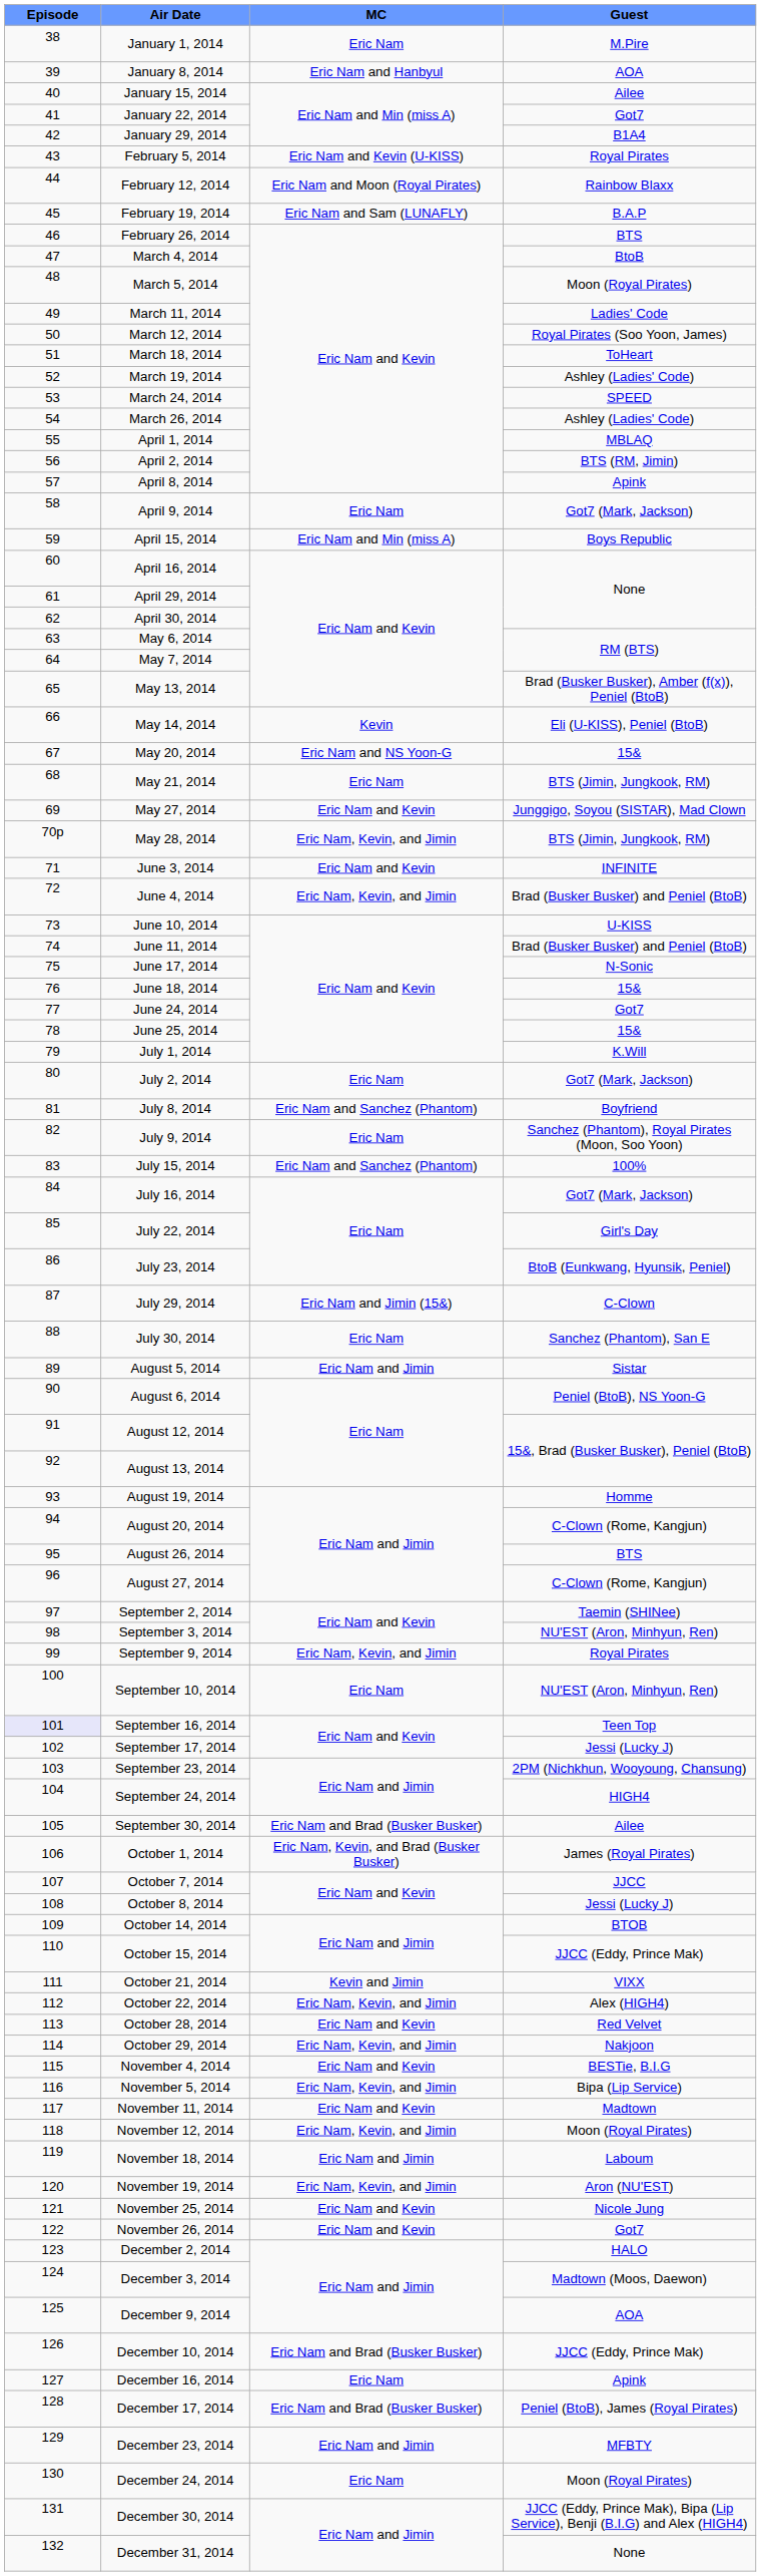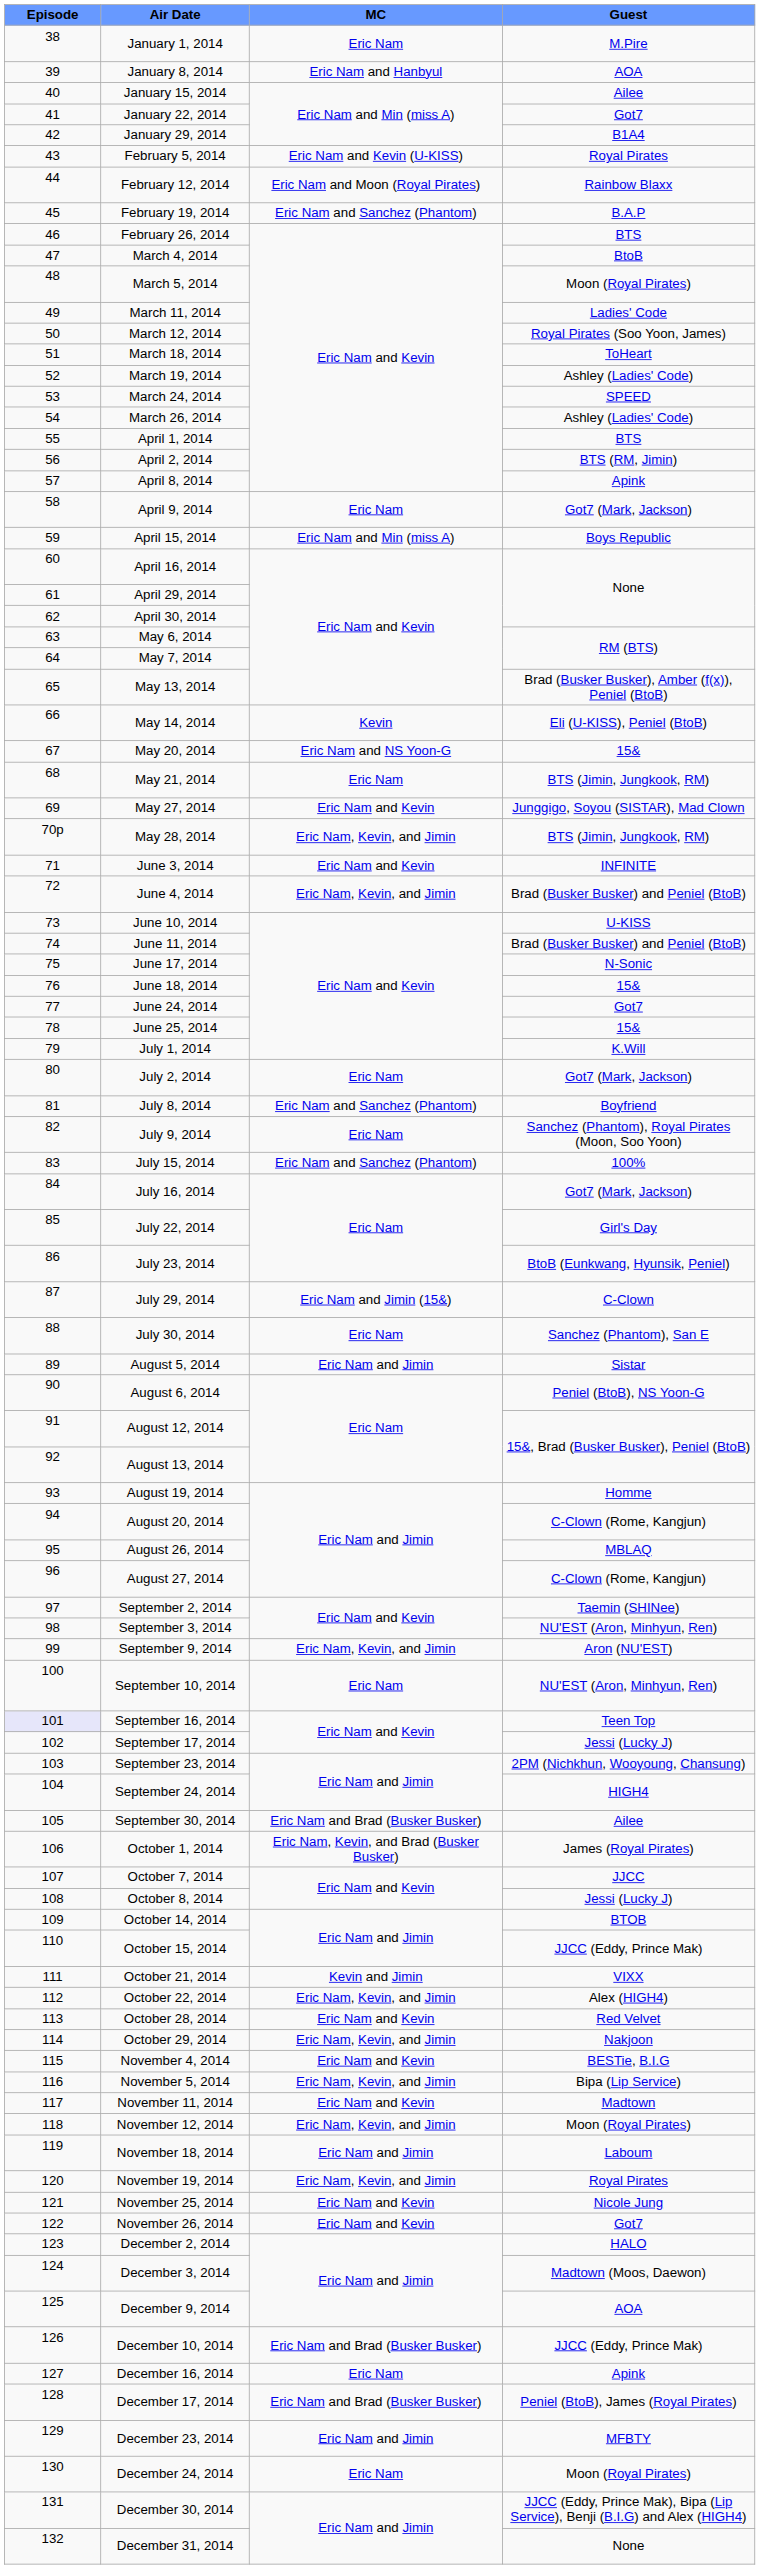February 19, 2014 | MC: Eric Nam and Sam (LUNAFLY) -> Eric Nam and Sanchez (Phantom)
April 1, 2014 | Guest: MBLAQ -> BTS
August 26, 2014 | Guest: BTS -> MBLAQ
September 9, 2014 | Guest: Royal Pirates -> Aron (NU'EST)
November 19, 2014 | Guest: Aron (NU'EST) -> Royal Pirates
